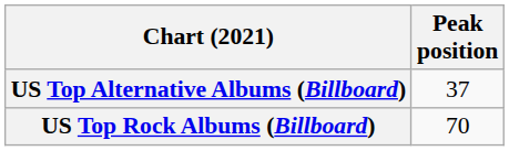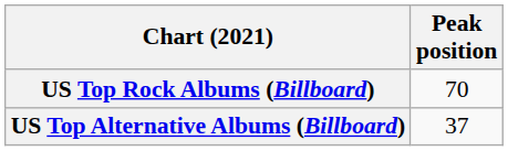rows swapped: US Top Alternative Albums (Billboard) <-> US Top Rock Albums (Billboard)
